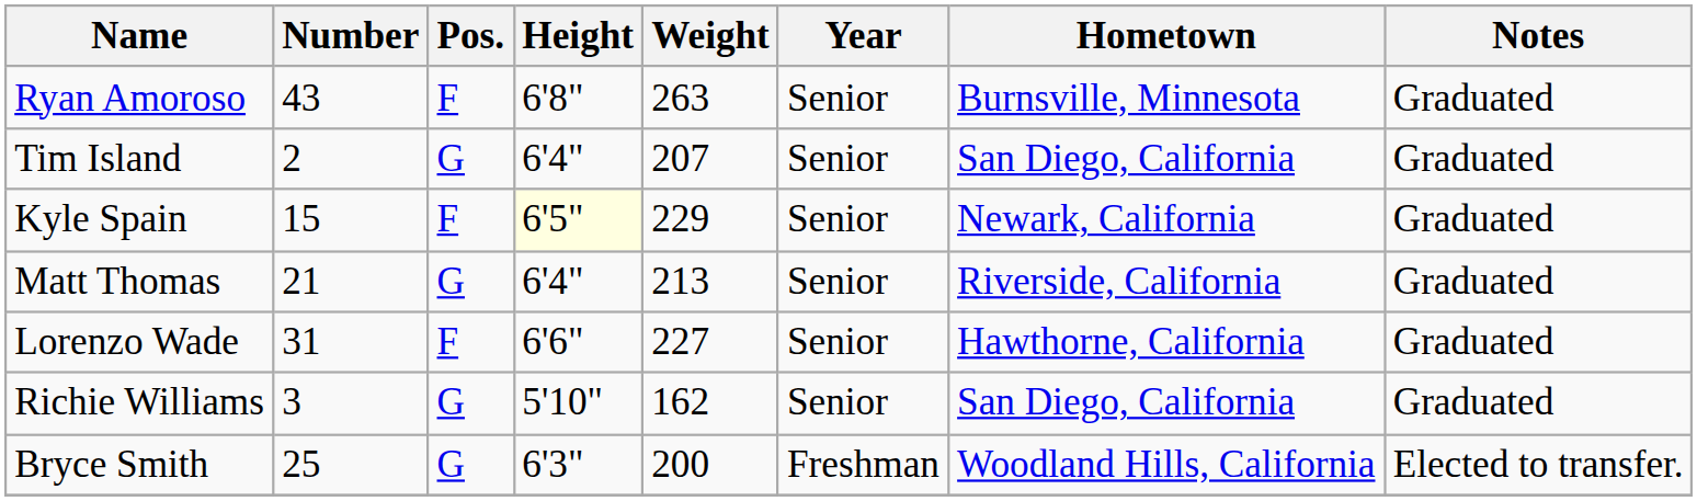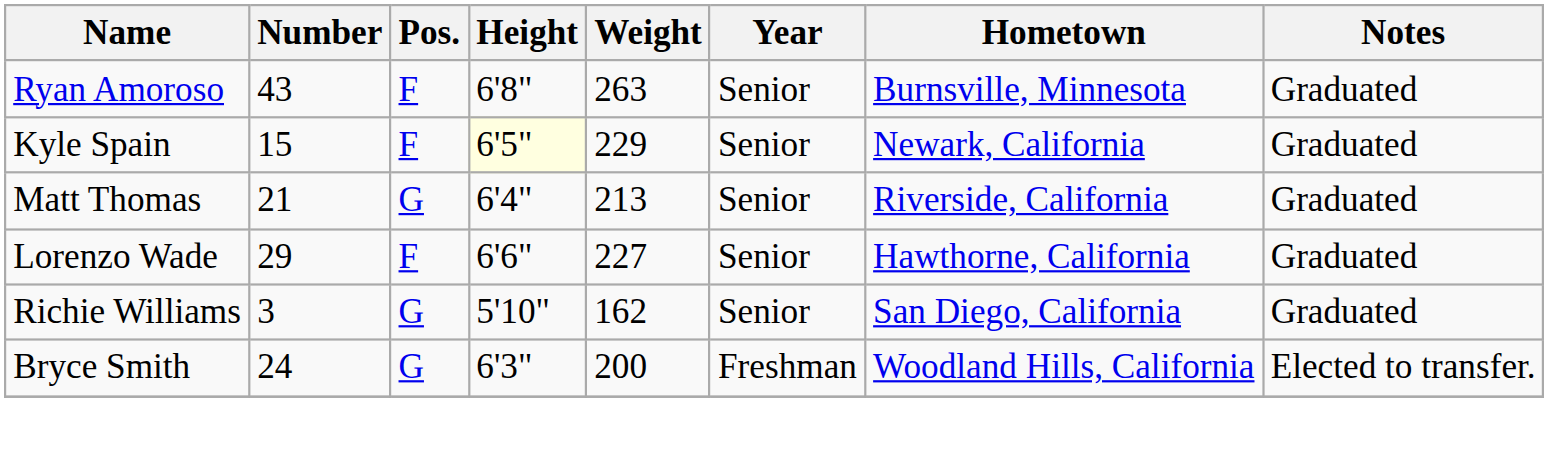- row: Tim Island | 2 | G | 6'4" | 207 | Senior | San Diego, California | Graduated
Lorenzo Wade | Number: 31 -> 29
Bryce Smith | Number: 25 -> 24
